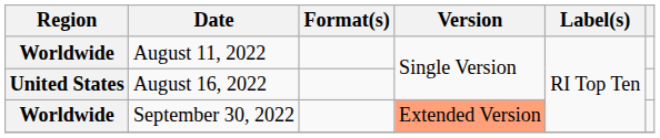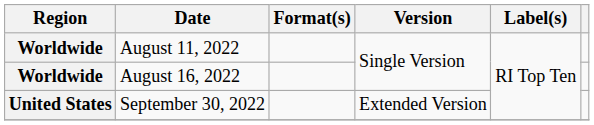August 16, 2022 | Region: United States -> Worldwide
September 30, 2022 | Region: Worldwide -> United States
September 30, 2022 | Version: lightsalmon background -> no background
